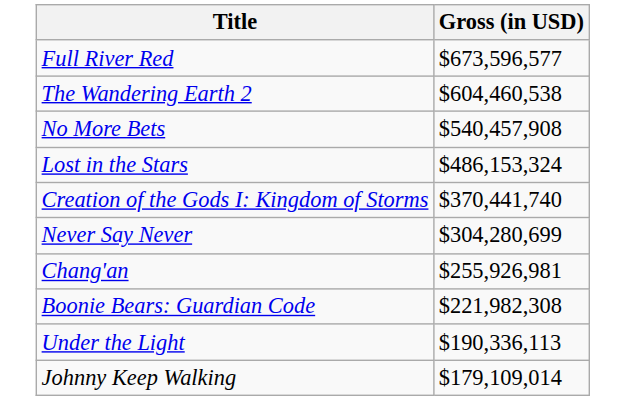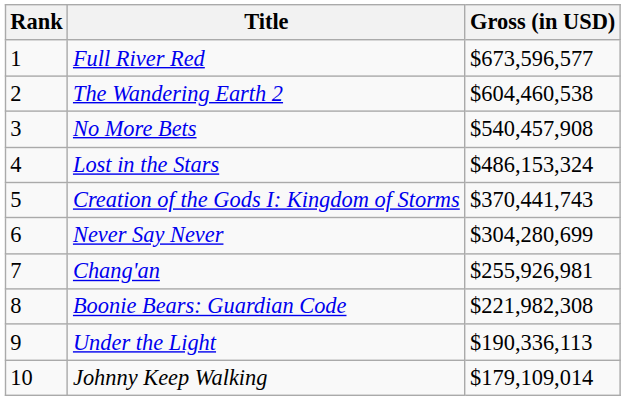+ column: Rank | 1 | 2 | 3 | 4 | 5 | 6 | 7 | 8 | 9 | 10
Creation of the Gods I: Kingdom of Storms | Gross (in USD): $370,441,740 -> $370,441,743
